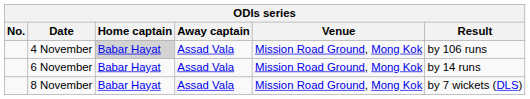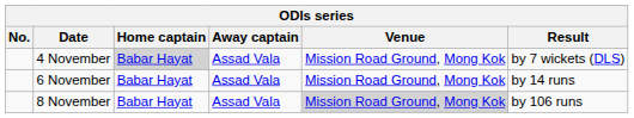4 November | Result: by 106 runs -> by 7 wickets (DLS)
8 November | Venue: no background -> lightgrey background
8 November | Result: by 7 wickets (DLS) -> by 106 runs
